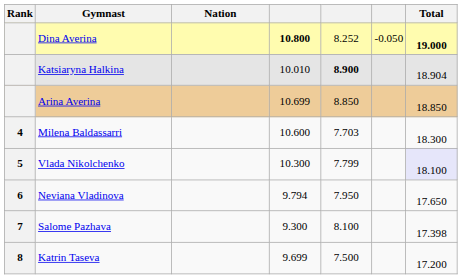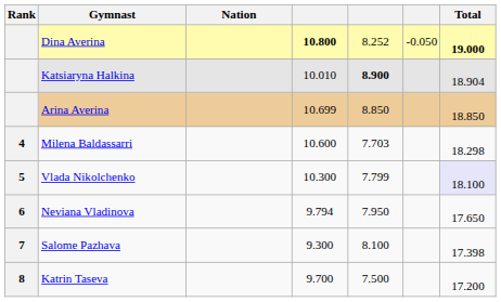Milena Baldassarri | Total: 18.300 -> 18.298
Katrin Taseva | column 4: 9.699 -> 9.700
